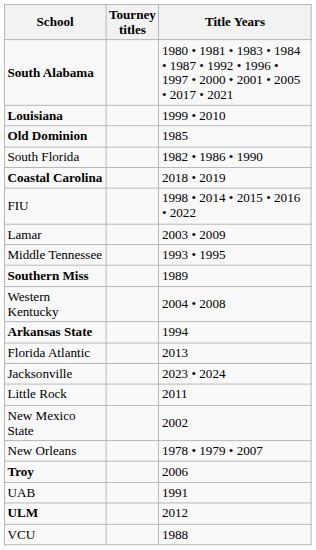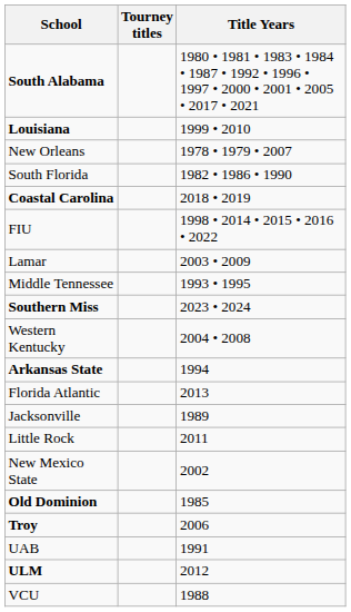rows swapped: New Orleans <-> Old Dominion
Southern Miss | Title Years: 1989 -> 2023 • 2024
Jacksonville | Title Years: 2023 • 2024 -> 1989
